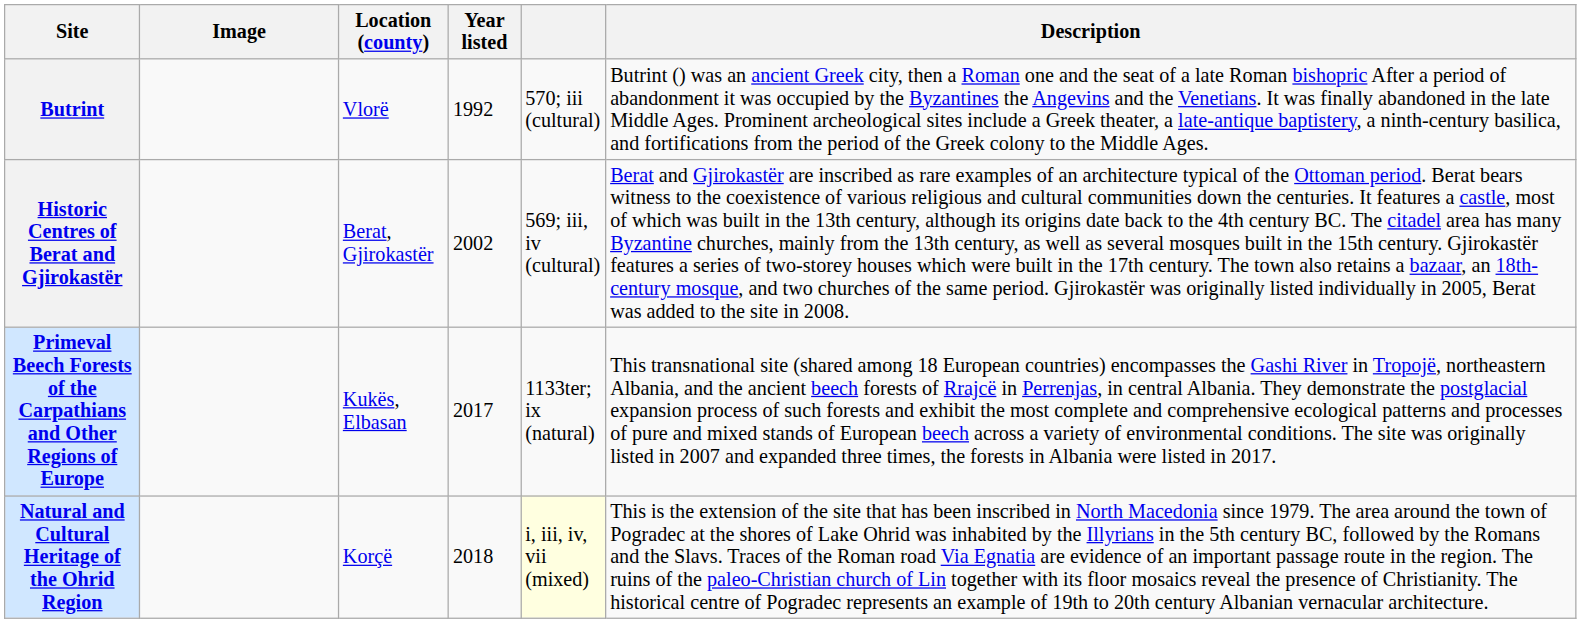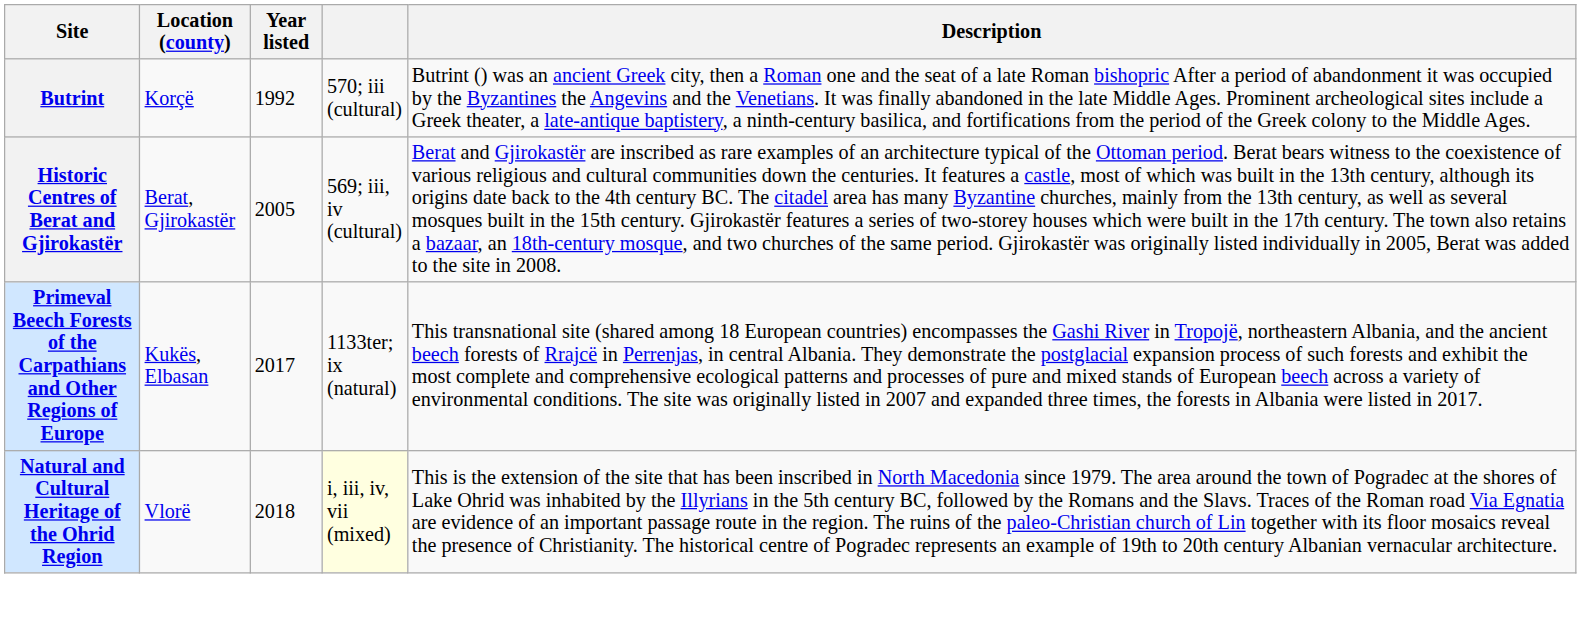- column: Image
Butrint | Location (county): Vlorë -> Korçë
Historic Centres of Berat and Gjirokastër | Year listed: 2002 -> 2005
Natural and Cultural Heritage of the Ohrid Region | Location (county): Korçë -> Vlorë
